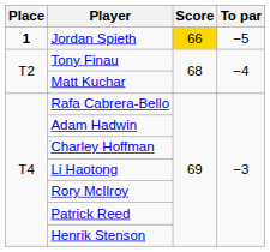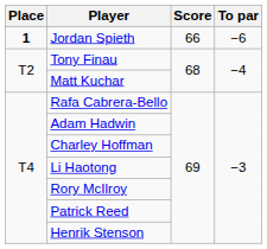Jordan Spieth | Score: gold background -> no background
Jordan Spieth | To par: −5 -> −6
